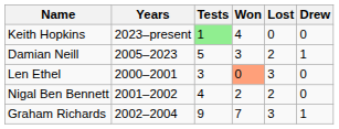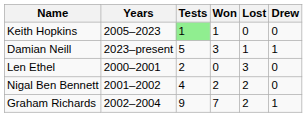Keith Hopkins | Years: 2023–present -> 2005–2023
Keith Hopkins | Won: 4 -> 1
Damian Neill | Years: 2005–2023 -> 2023–present
Damian Neill | Lost: 2 -> 1
Len Ethel | Tests: 3 -> 2
Len Ethel | Won: lightsalmon background -> no background
Graham Richards | Lost: 3 -> 2
